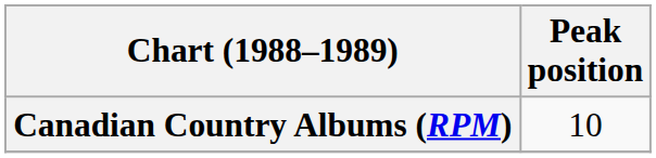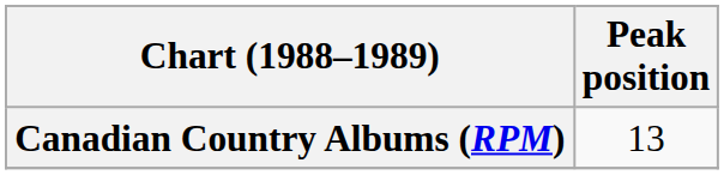Canadian Country Albums (RPM) | Peak position: 10 -> 13
